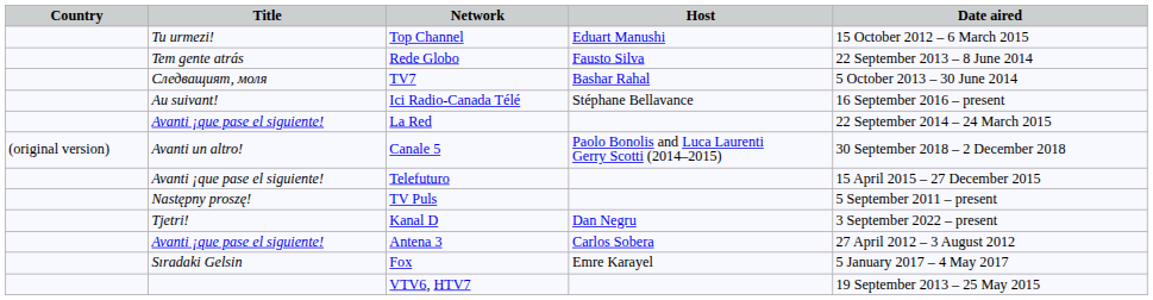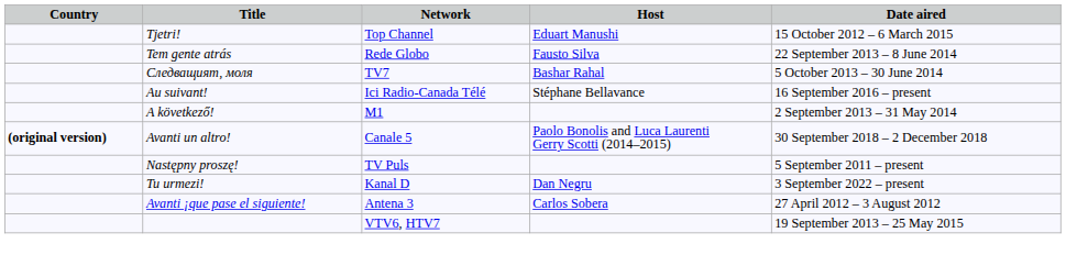Top Channel | Title: Tu urmezi! -> Tjetri!
- row: Avanti ¡que pase el siguiente! | La Red | 22 September 2014 – 24 March 2015
+ row: A következő! | M1 | 2 September 2013 – 31 May 2014
Canale 5 | Country: normal -> bold
- row: Avanti ¡que pase el siguiente! | Telefuturo | 15 April 2015 – 27 December 2015
Kanal D | Title: Tjetri! -> Tu urmezi!
- row: Sıradaki Gelsin | Fox | Emre Karayel | 5 January 2017 – 4 May 2017
